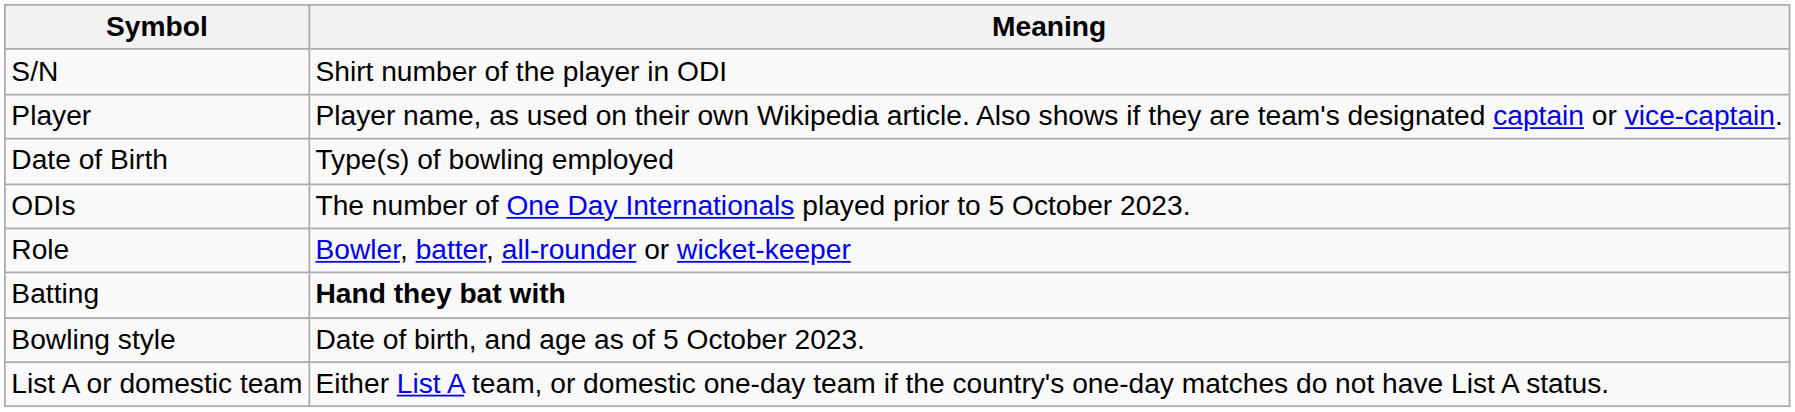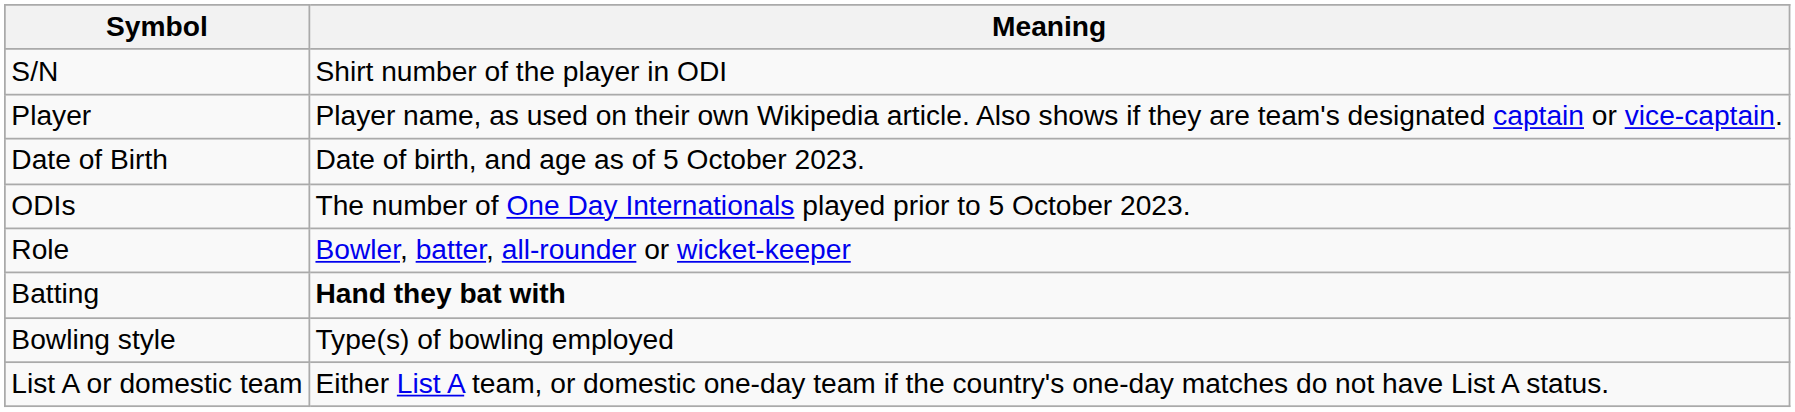Date of Birth | Meaning: Type(s) of bowling employed -> Date of birth, and age as of 5 October 2023.
Bowling style | Meaning: Date of birth, and age as of 5 October 2023. -> Type(s) of bowling employed
